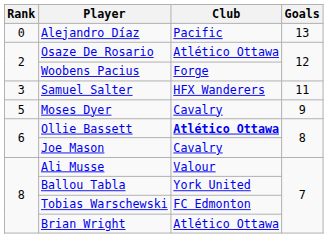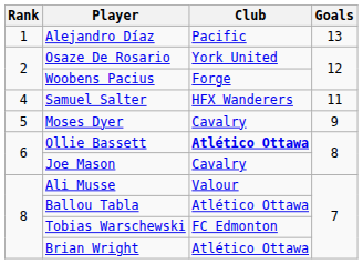Alejandro Díaz | Rank: 0 -> 1
Osaze De Rosario | Club: Atlético Ottawa -> York United
Samuel Salter | Rank: 3 -> 4
Ballou Tabla | Club: York United -> Atlético Ottawa
